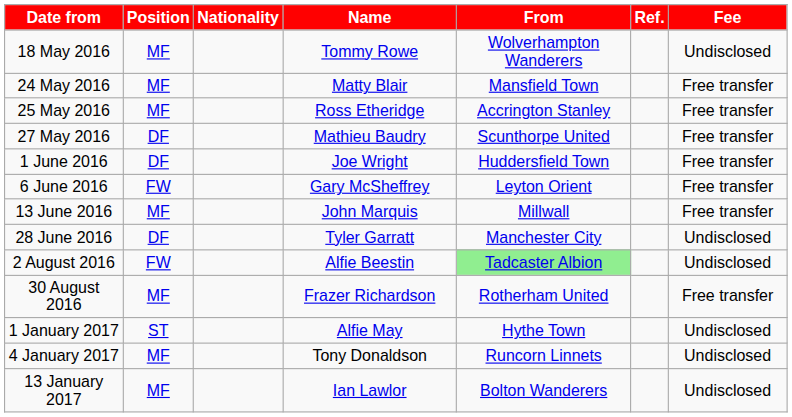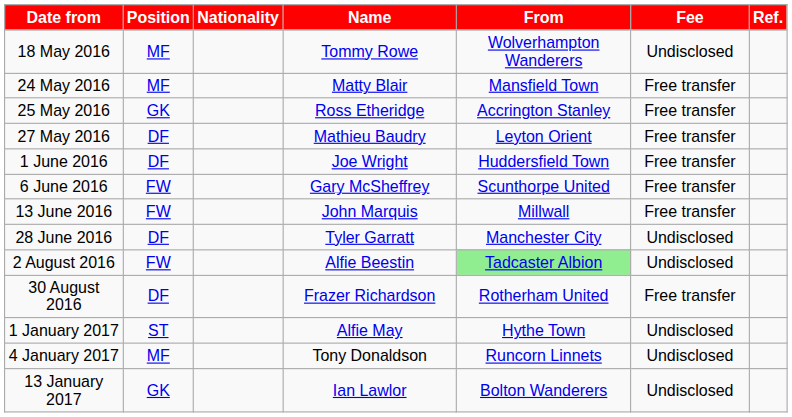columns swapped: Fee <-> Ref.
25 May 2016 | Position: MF -> GK
27 May 2016 | From: Scunthorpe United -> Leyton Orient
6 June 2016 | From: Leyton Orient -> Scunthorpe United
13 June 2016 | Position: MF -> FW
30 August 2016 | Position: MF -> DF
13 January 2017 | Position: MF -> GK
